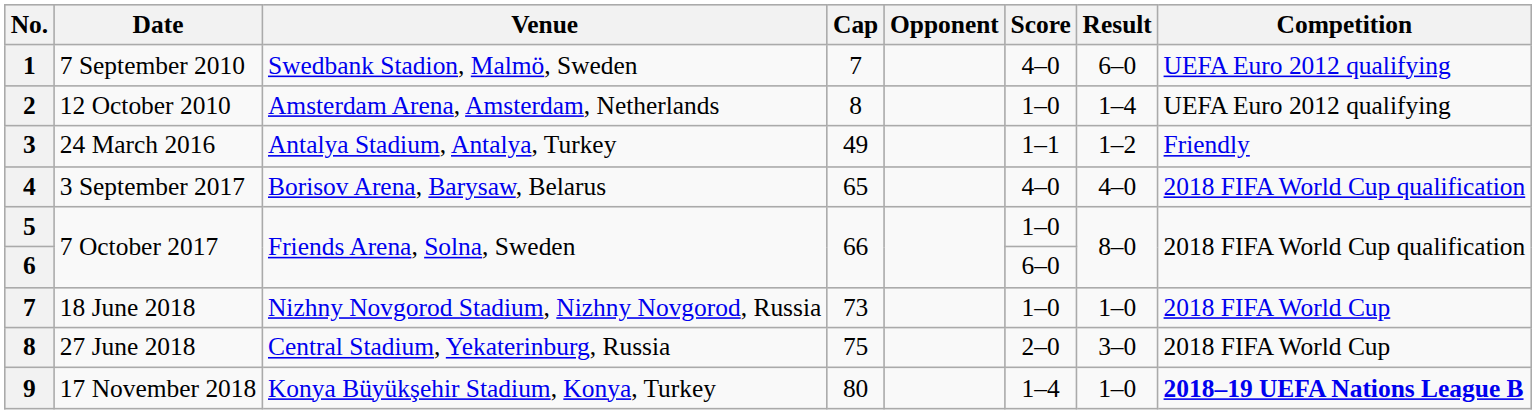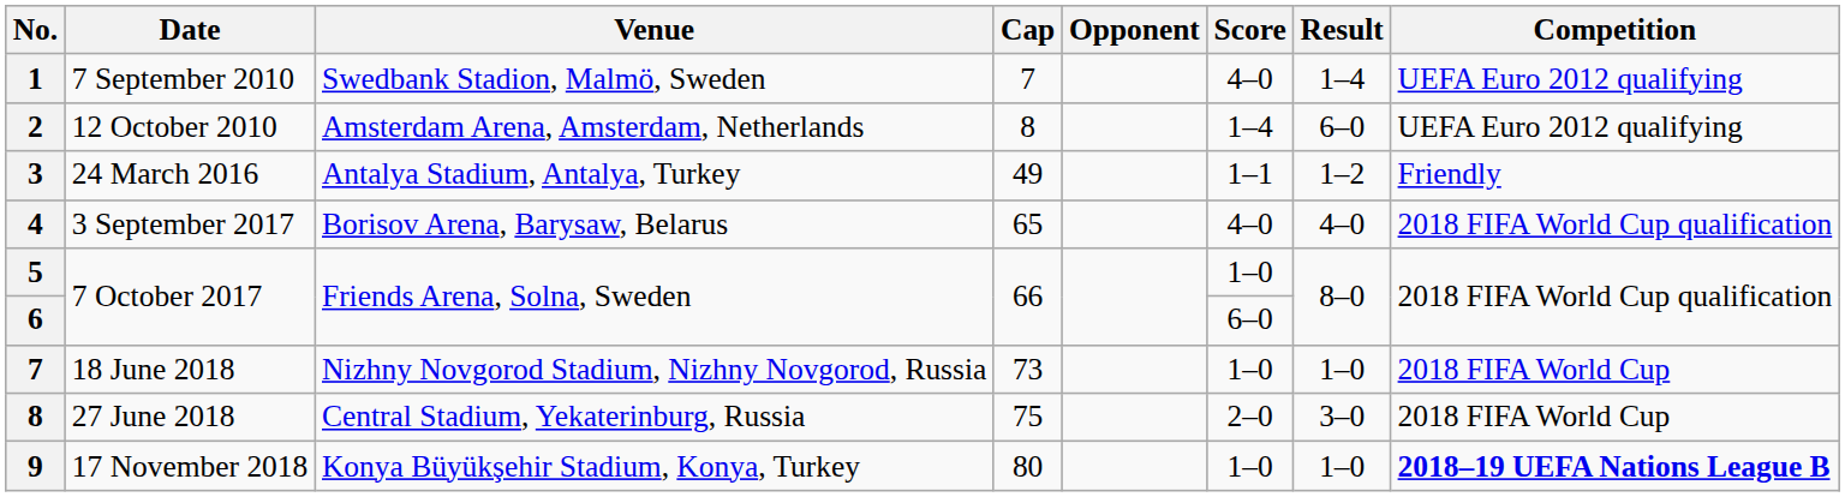1 | Result: 6–0 -> 1–4
2 | Score: 1–0 -> 1–4
2 | Result: 1–4 -> 6–0
9 | Score: 1–4 -> 1–0
